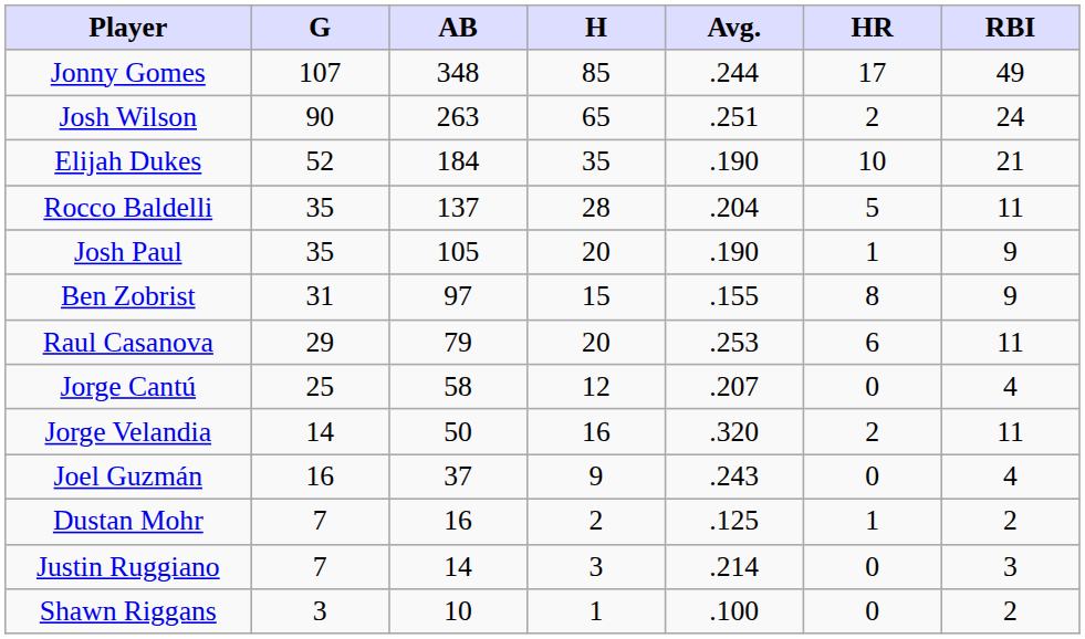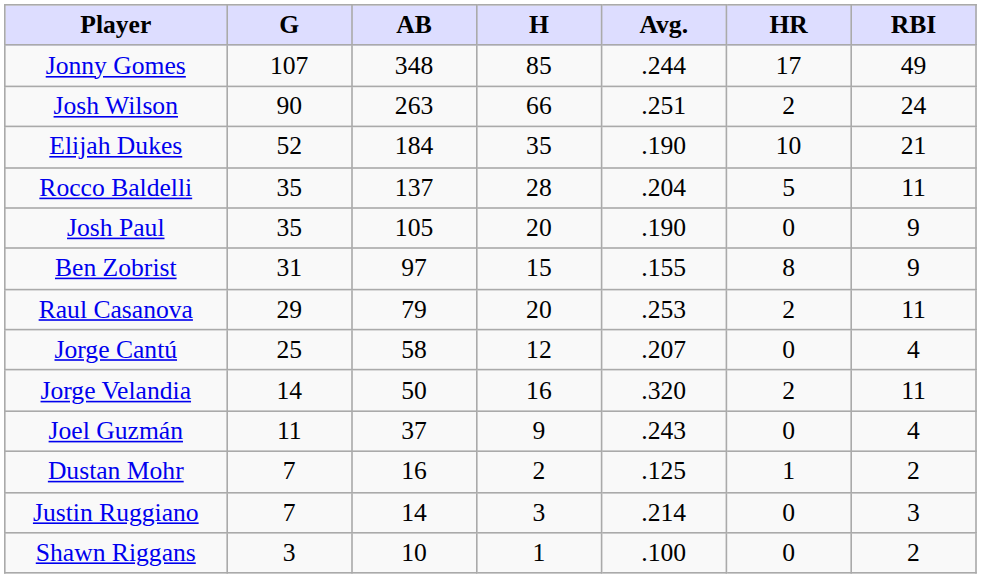Josh Wilson | H: 65 -> 66
Josh Paul | HR: 1 -> 0
Raul Casanova | HR: 6 -> 2
Joel Guzmán | G: 16 -> 11
